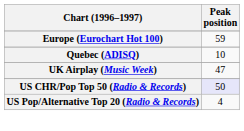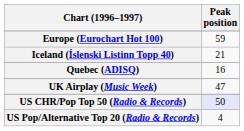+ row: Iceland (Íslenski Listinn Topp 40) | 21
Quebec (ADISQ) | Peak position: 10 -> 16
